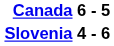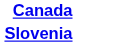- column: 6 - 5 | 4 - 6
